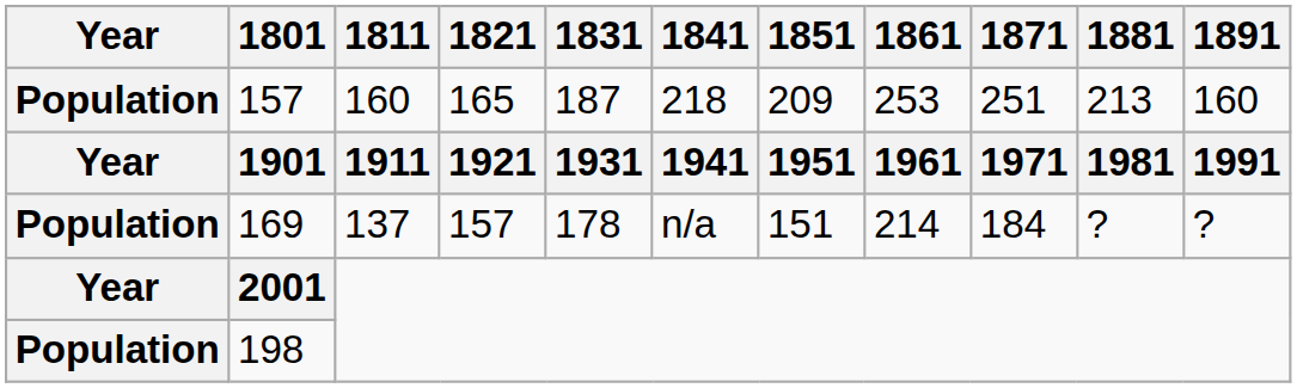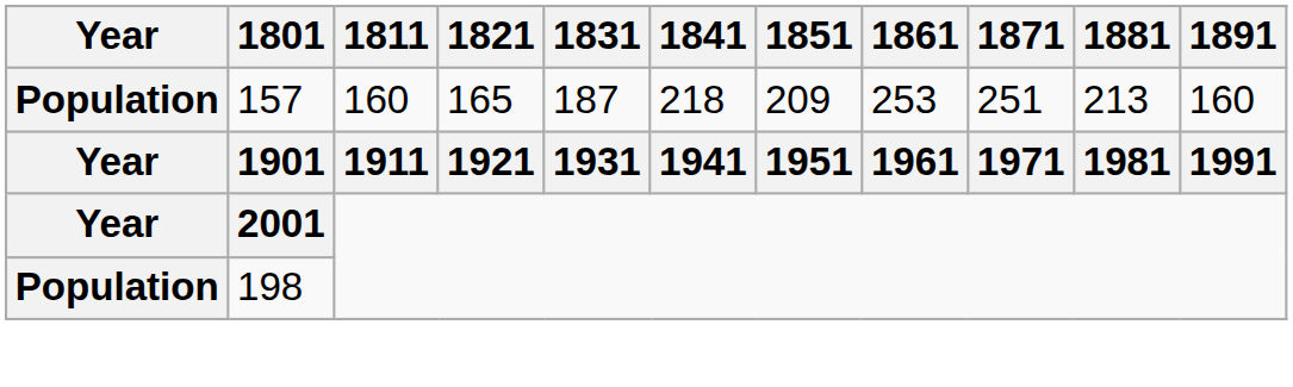- row: Population | 169 | 137 | 157 | 178 | n/a | 151 | 214 | 184 | ? | ?
